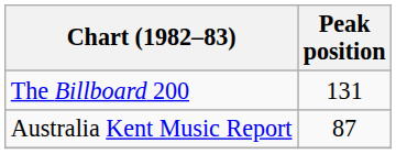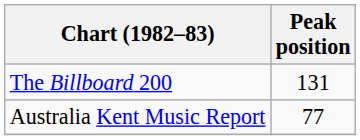Australia Kent Music Report | Peak position: 87 -> 77
